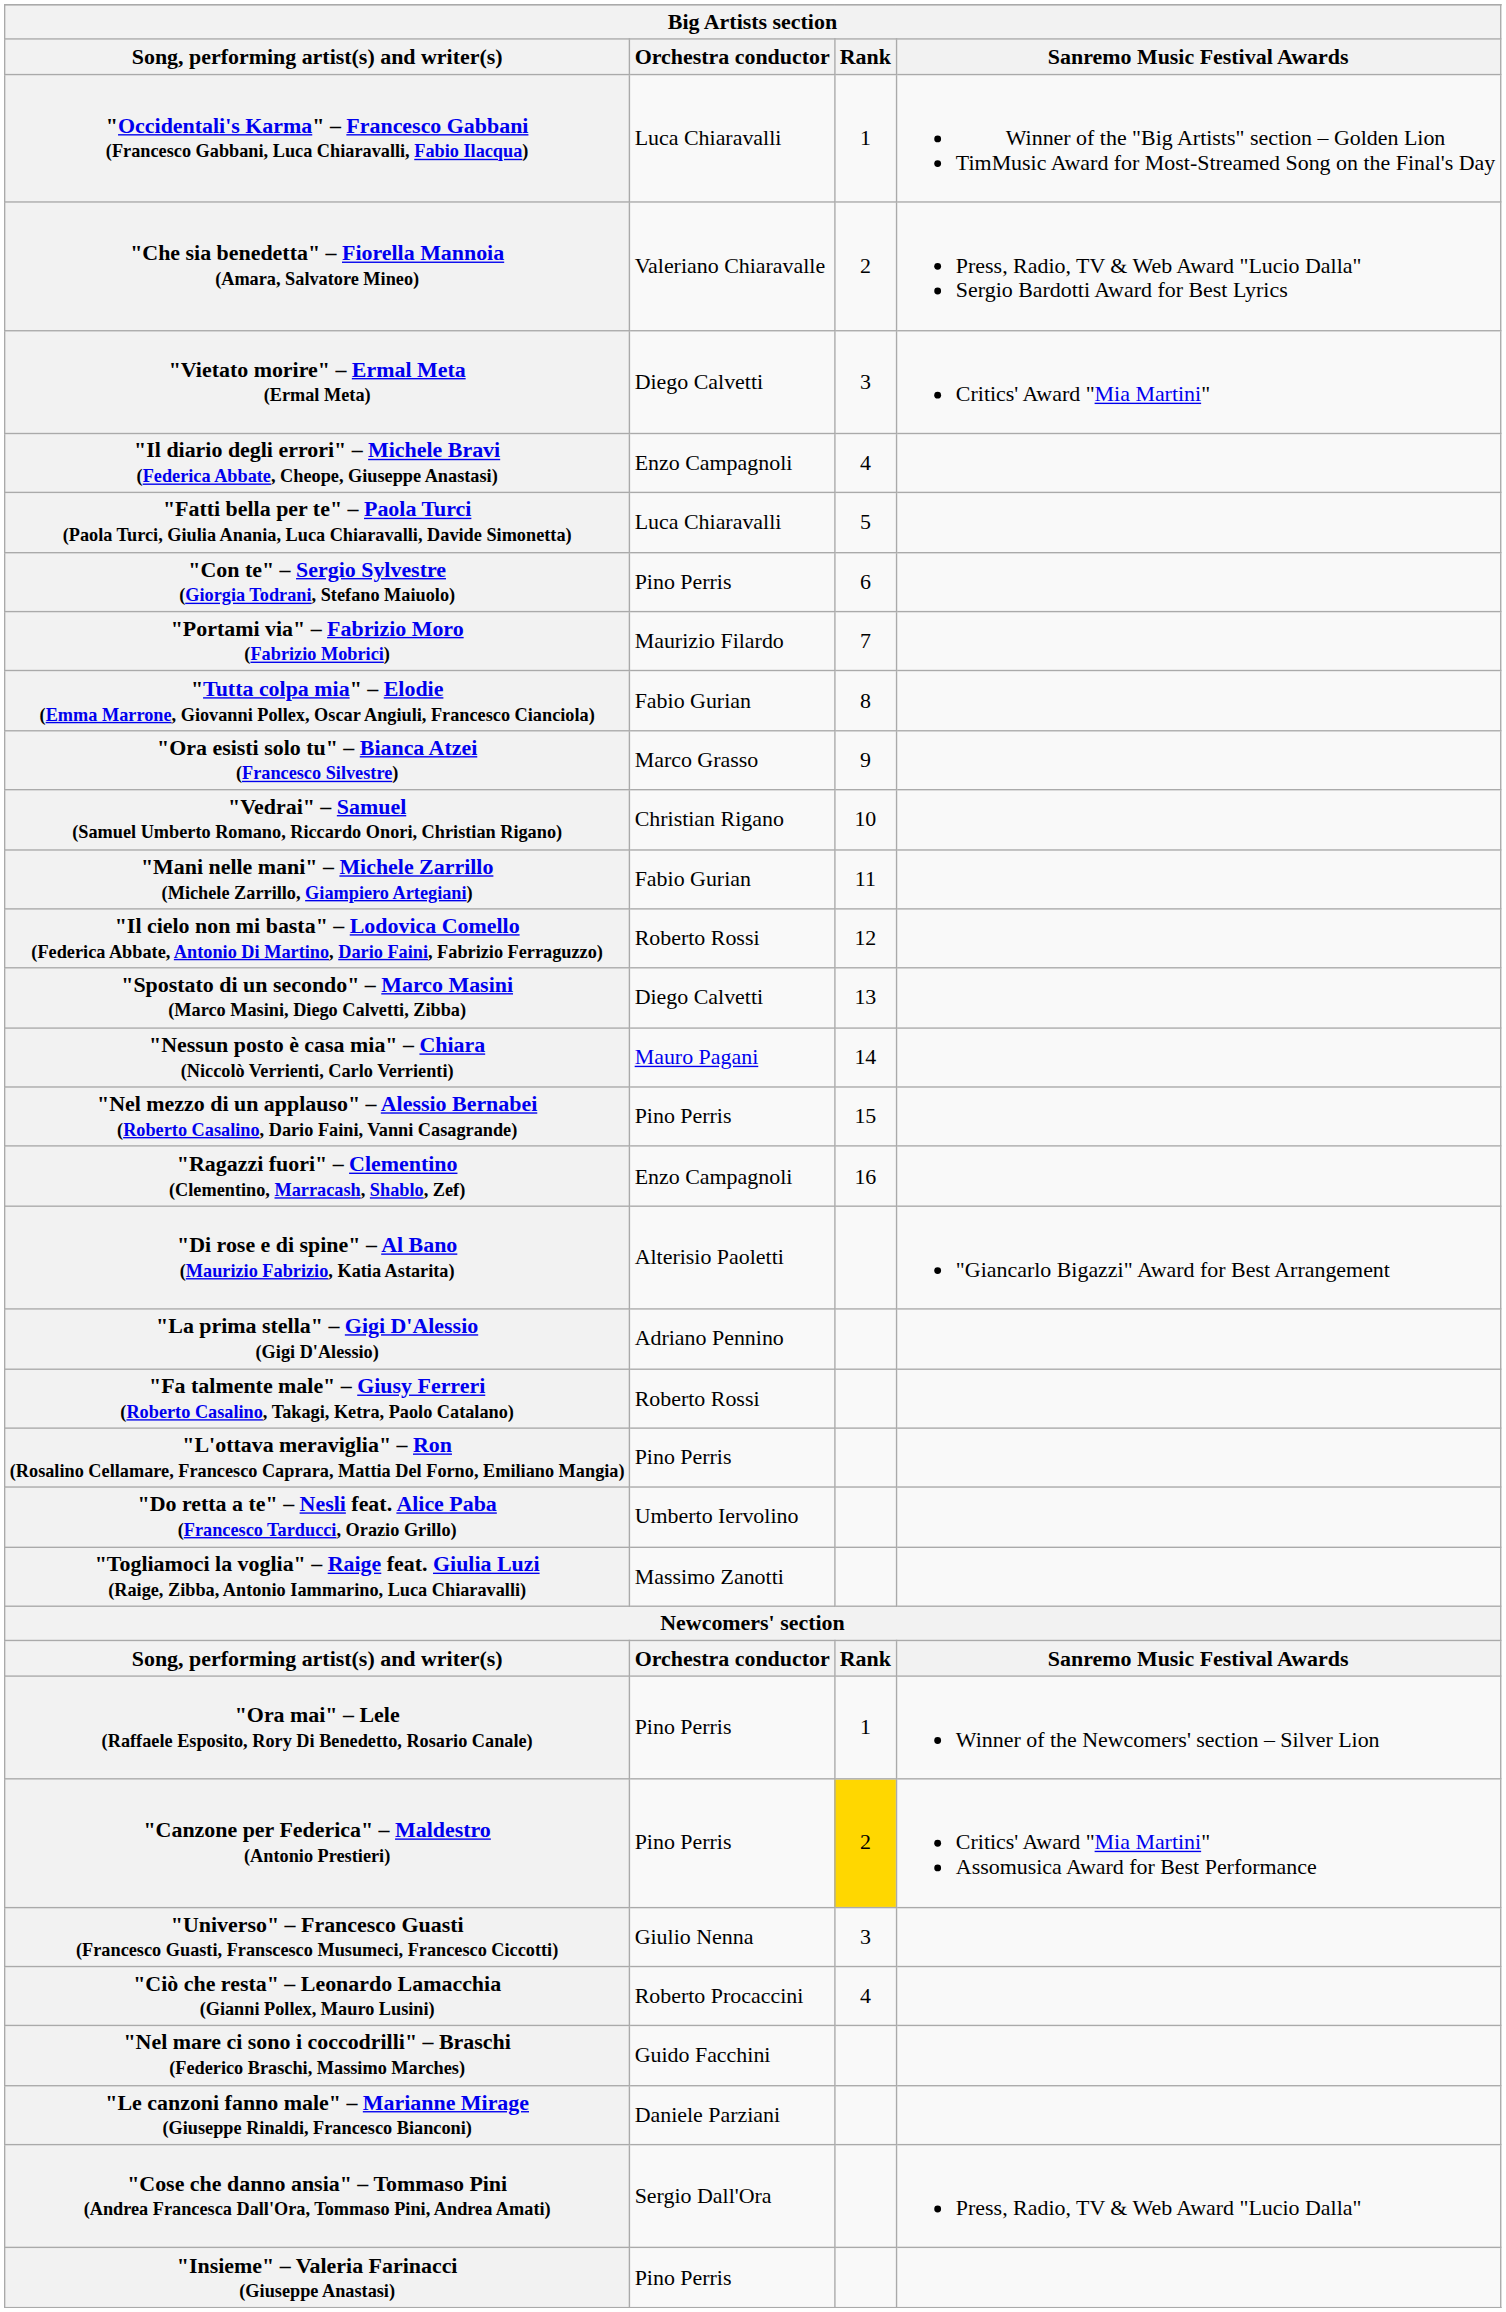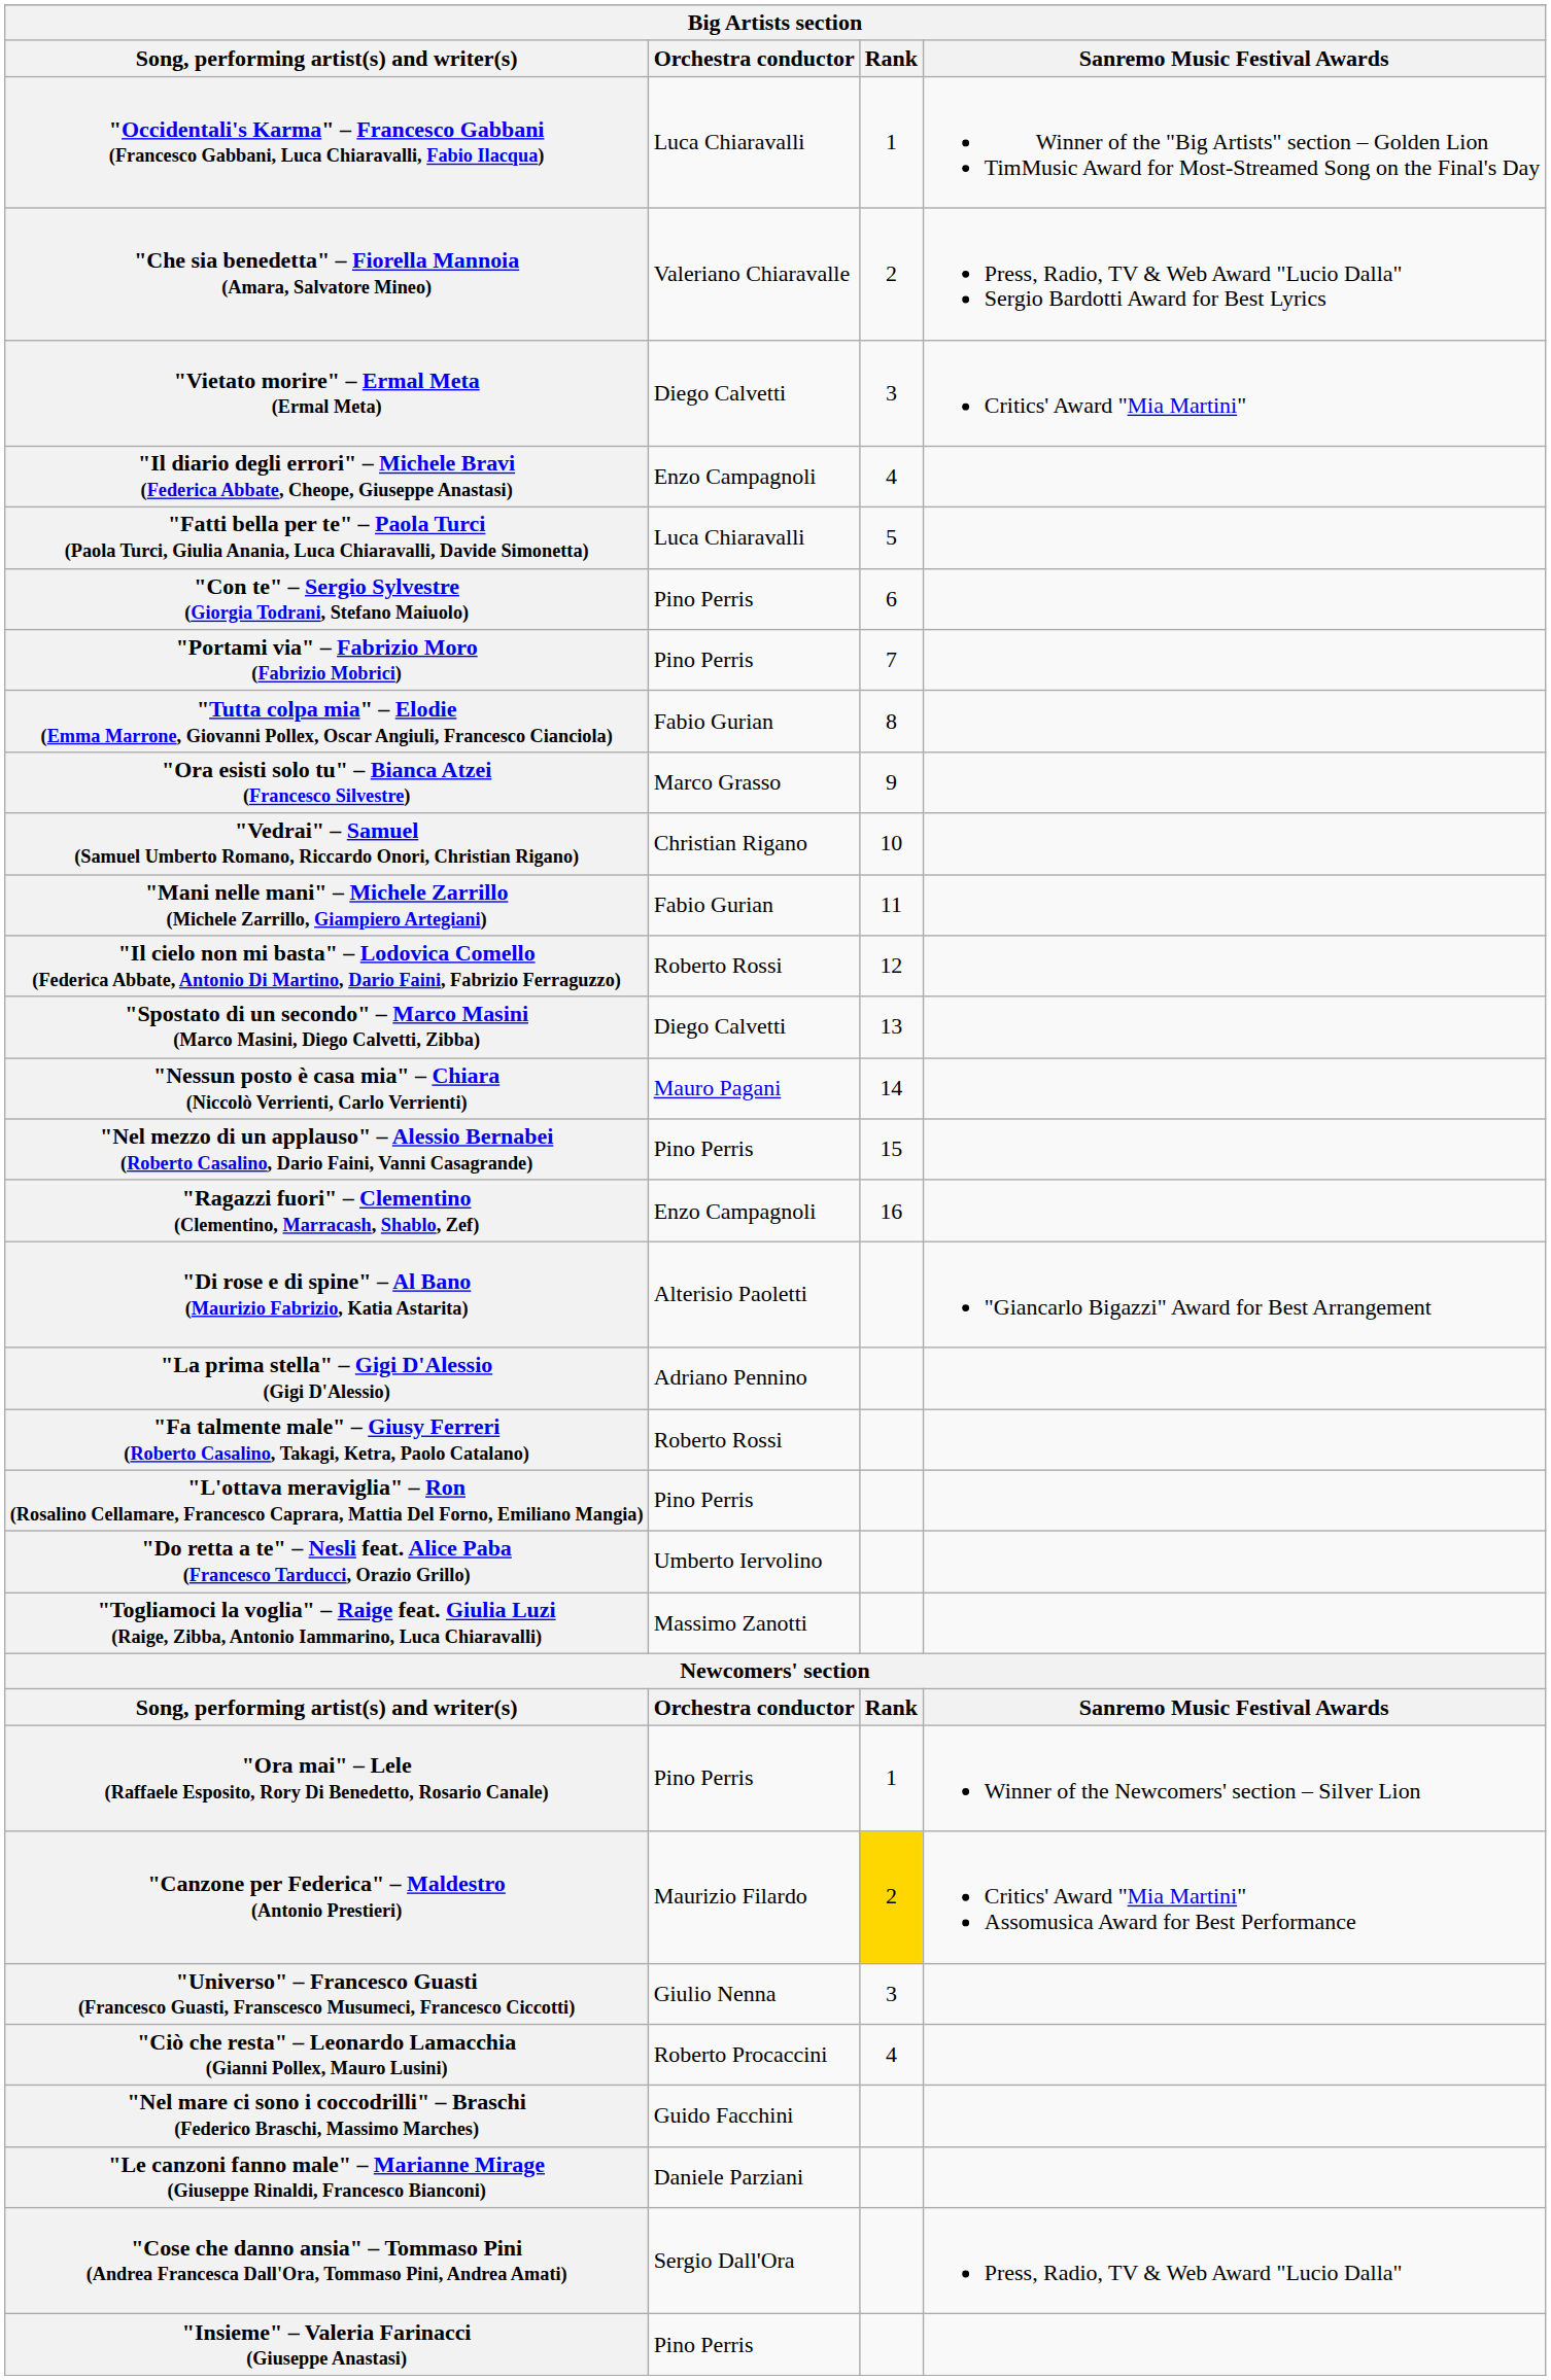"Portami via" – Fabrizio Moro (Fabrizio Mobrici) | Orchestra conductor: Maurizio Filardo -> Pino Perris
"Canzone per Federica" – Maldestro (Antonio Prestieri) | Orchestra conductor: Pino Perris -> Maurizio Filardo
